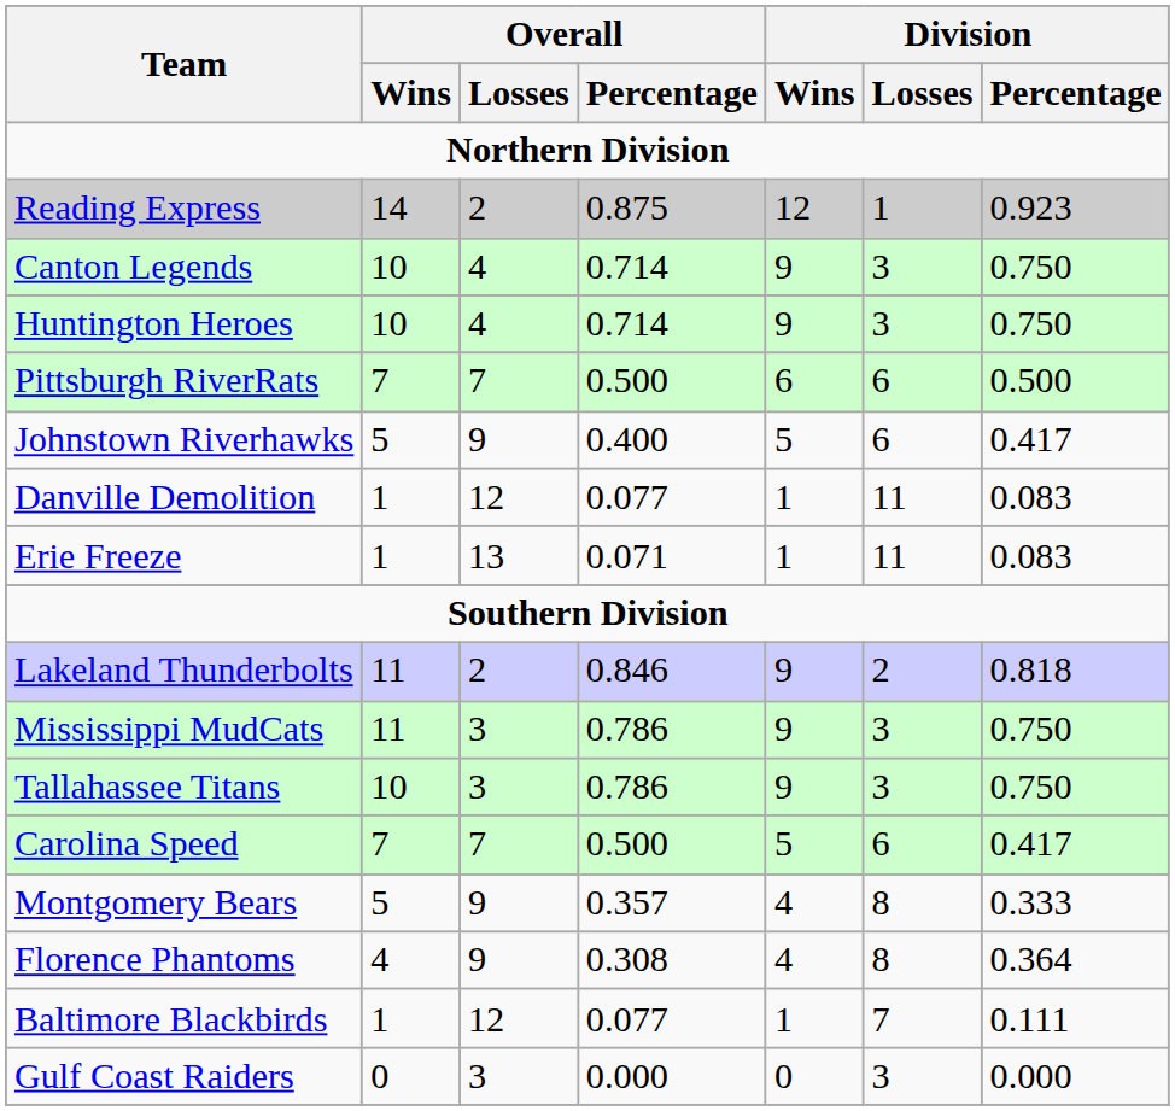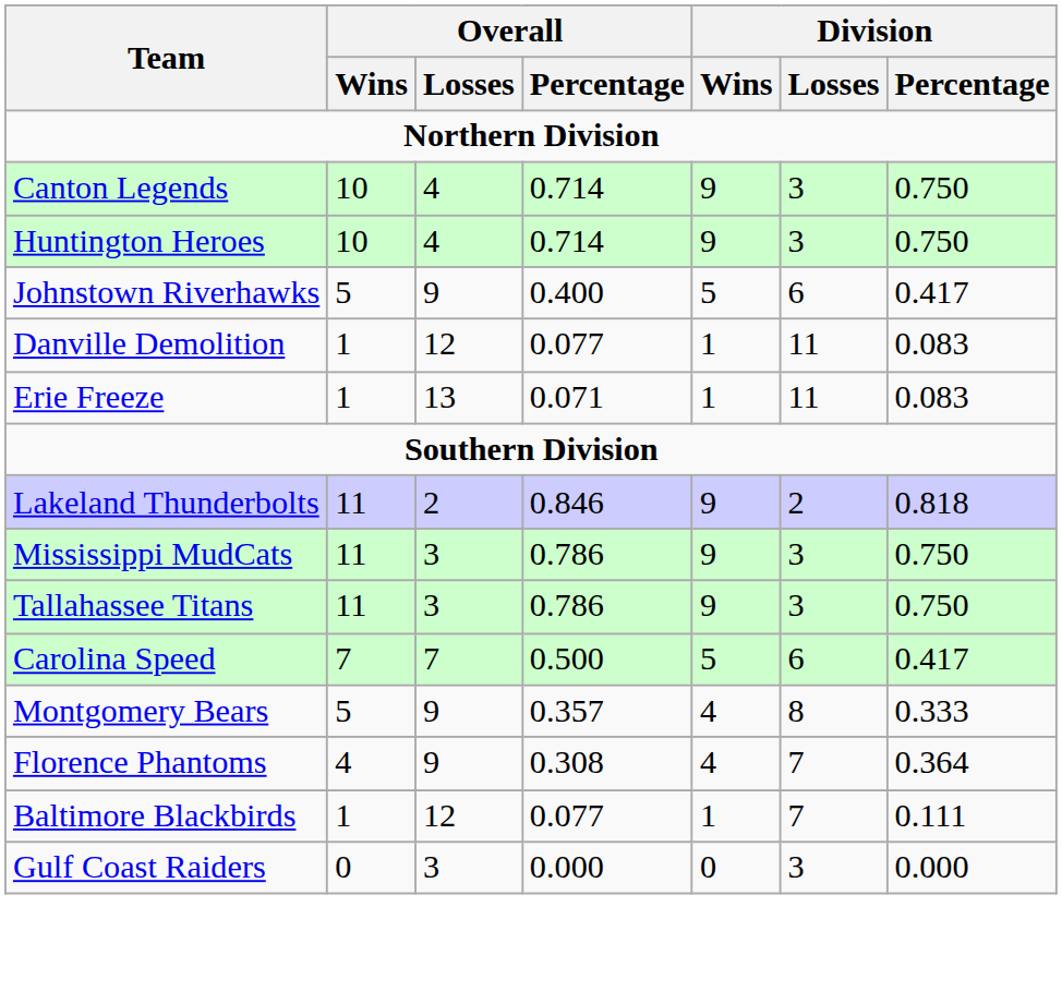- row: Reading Express | 14 | 2 | 0.875 | 12 | 1 | 0.923
- row: Pittsburgh RiverRats | 7 | 7 | 0.500 | 6 | 6 | 0.500
Tallahassee Titans | Overall / Wins: 10 -> 11
Florence Phantoms | Division / Losses: 8 -> 7
